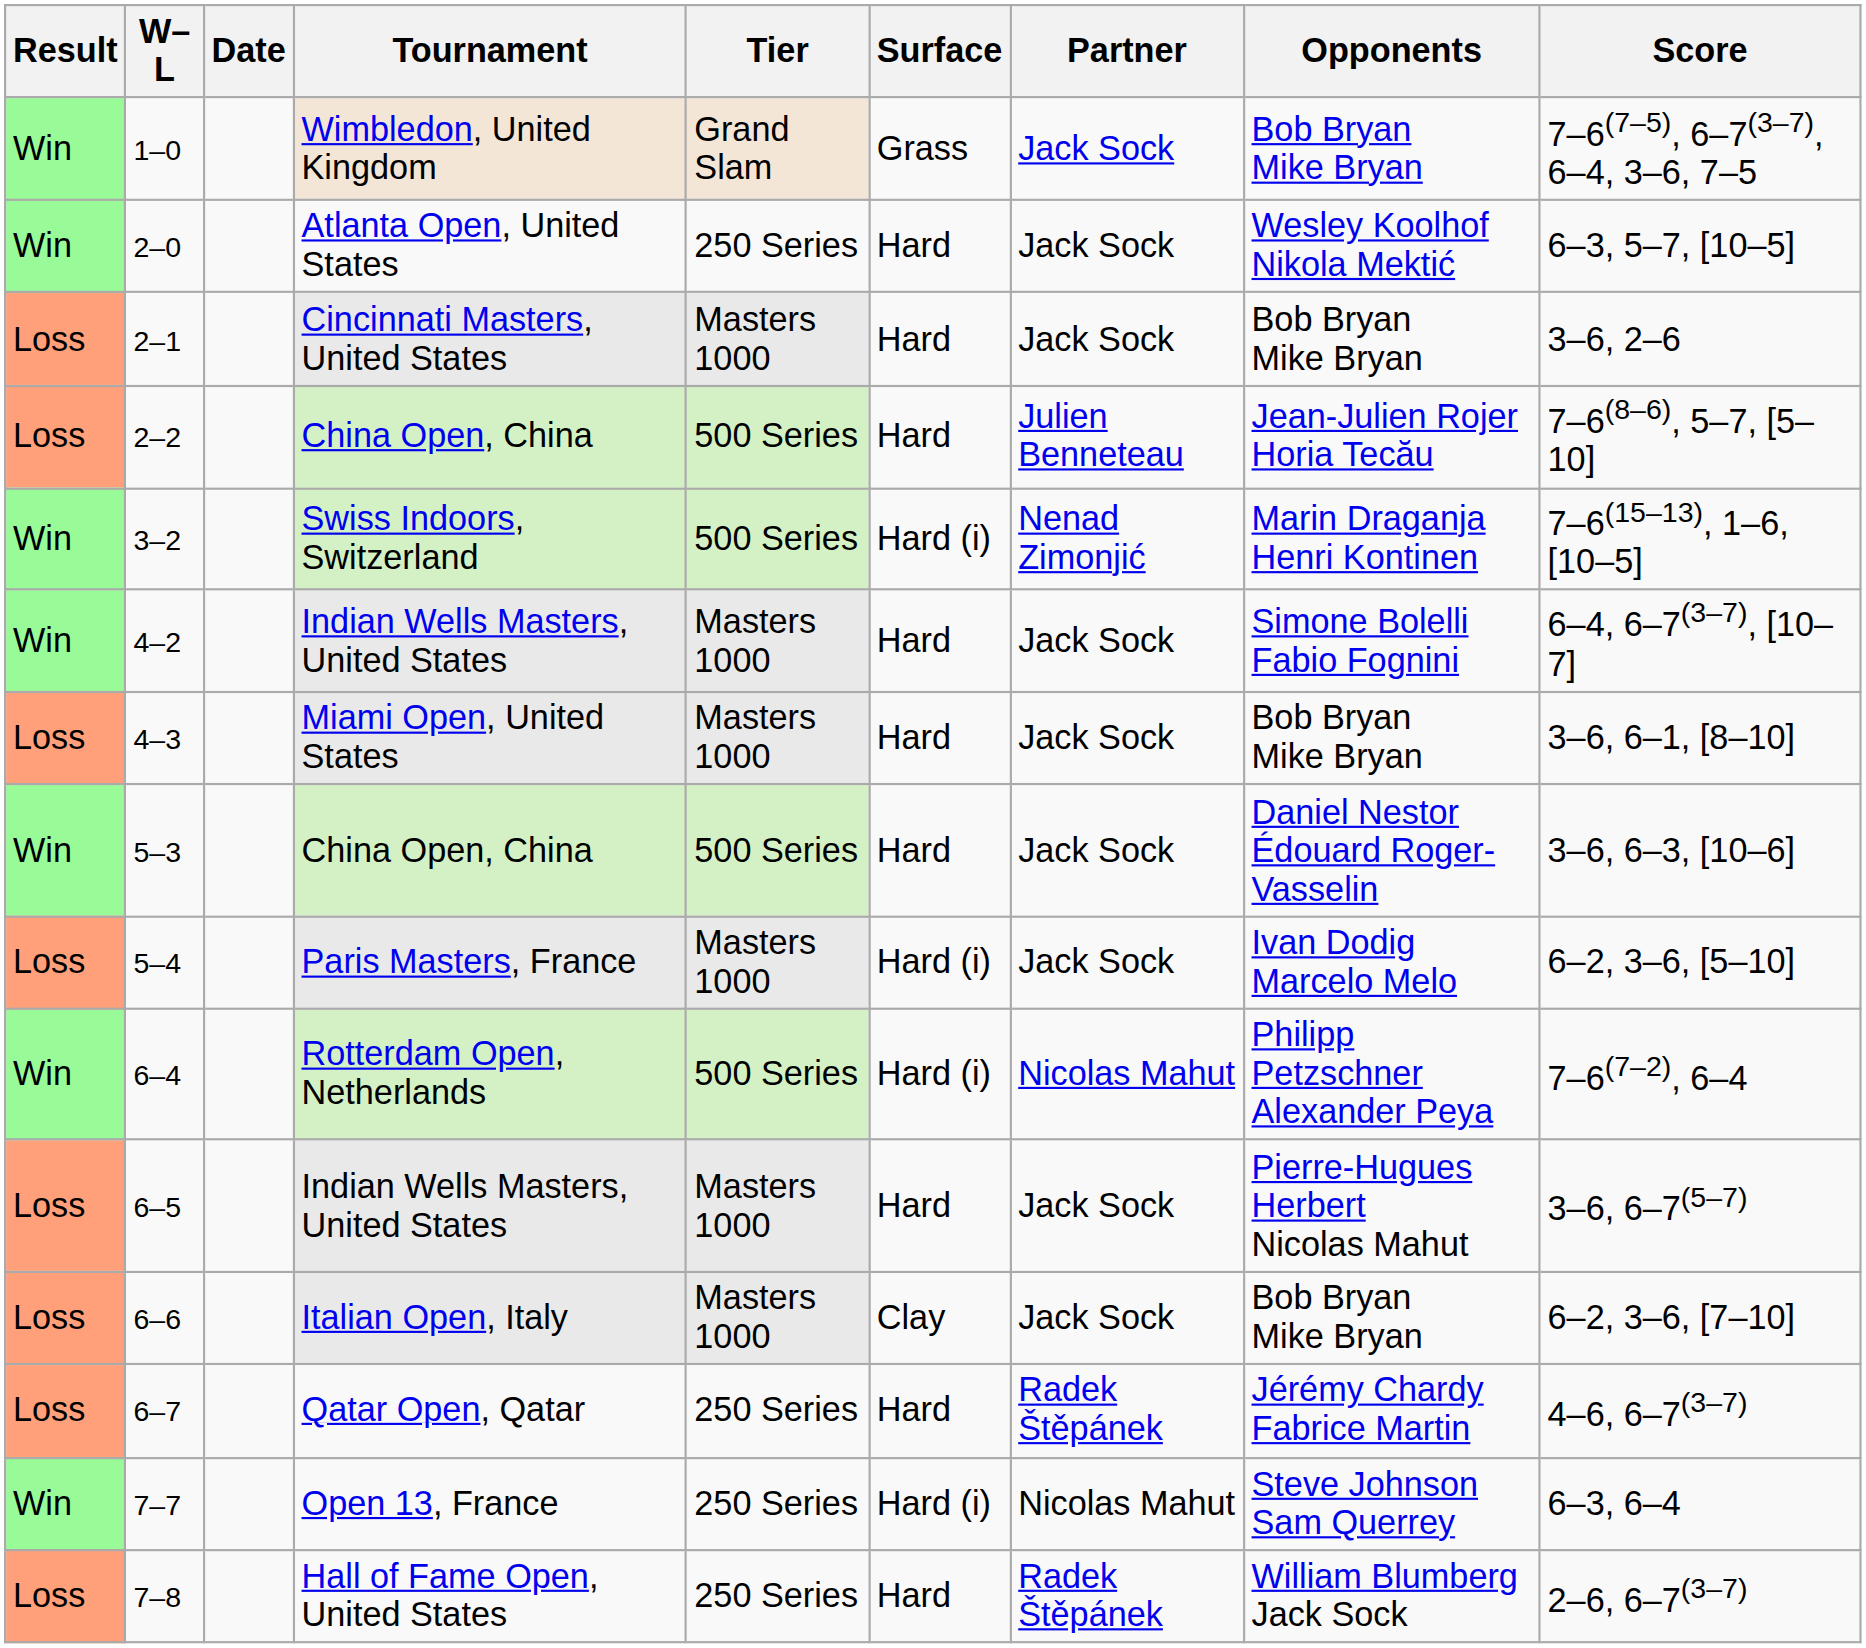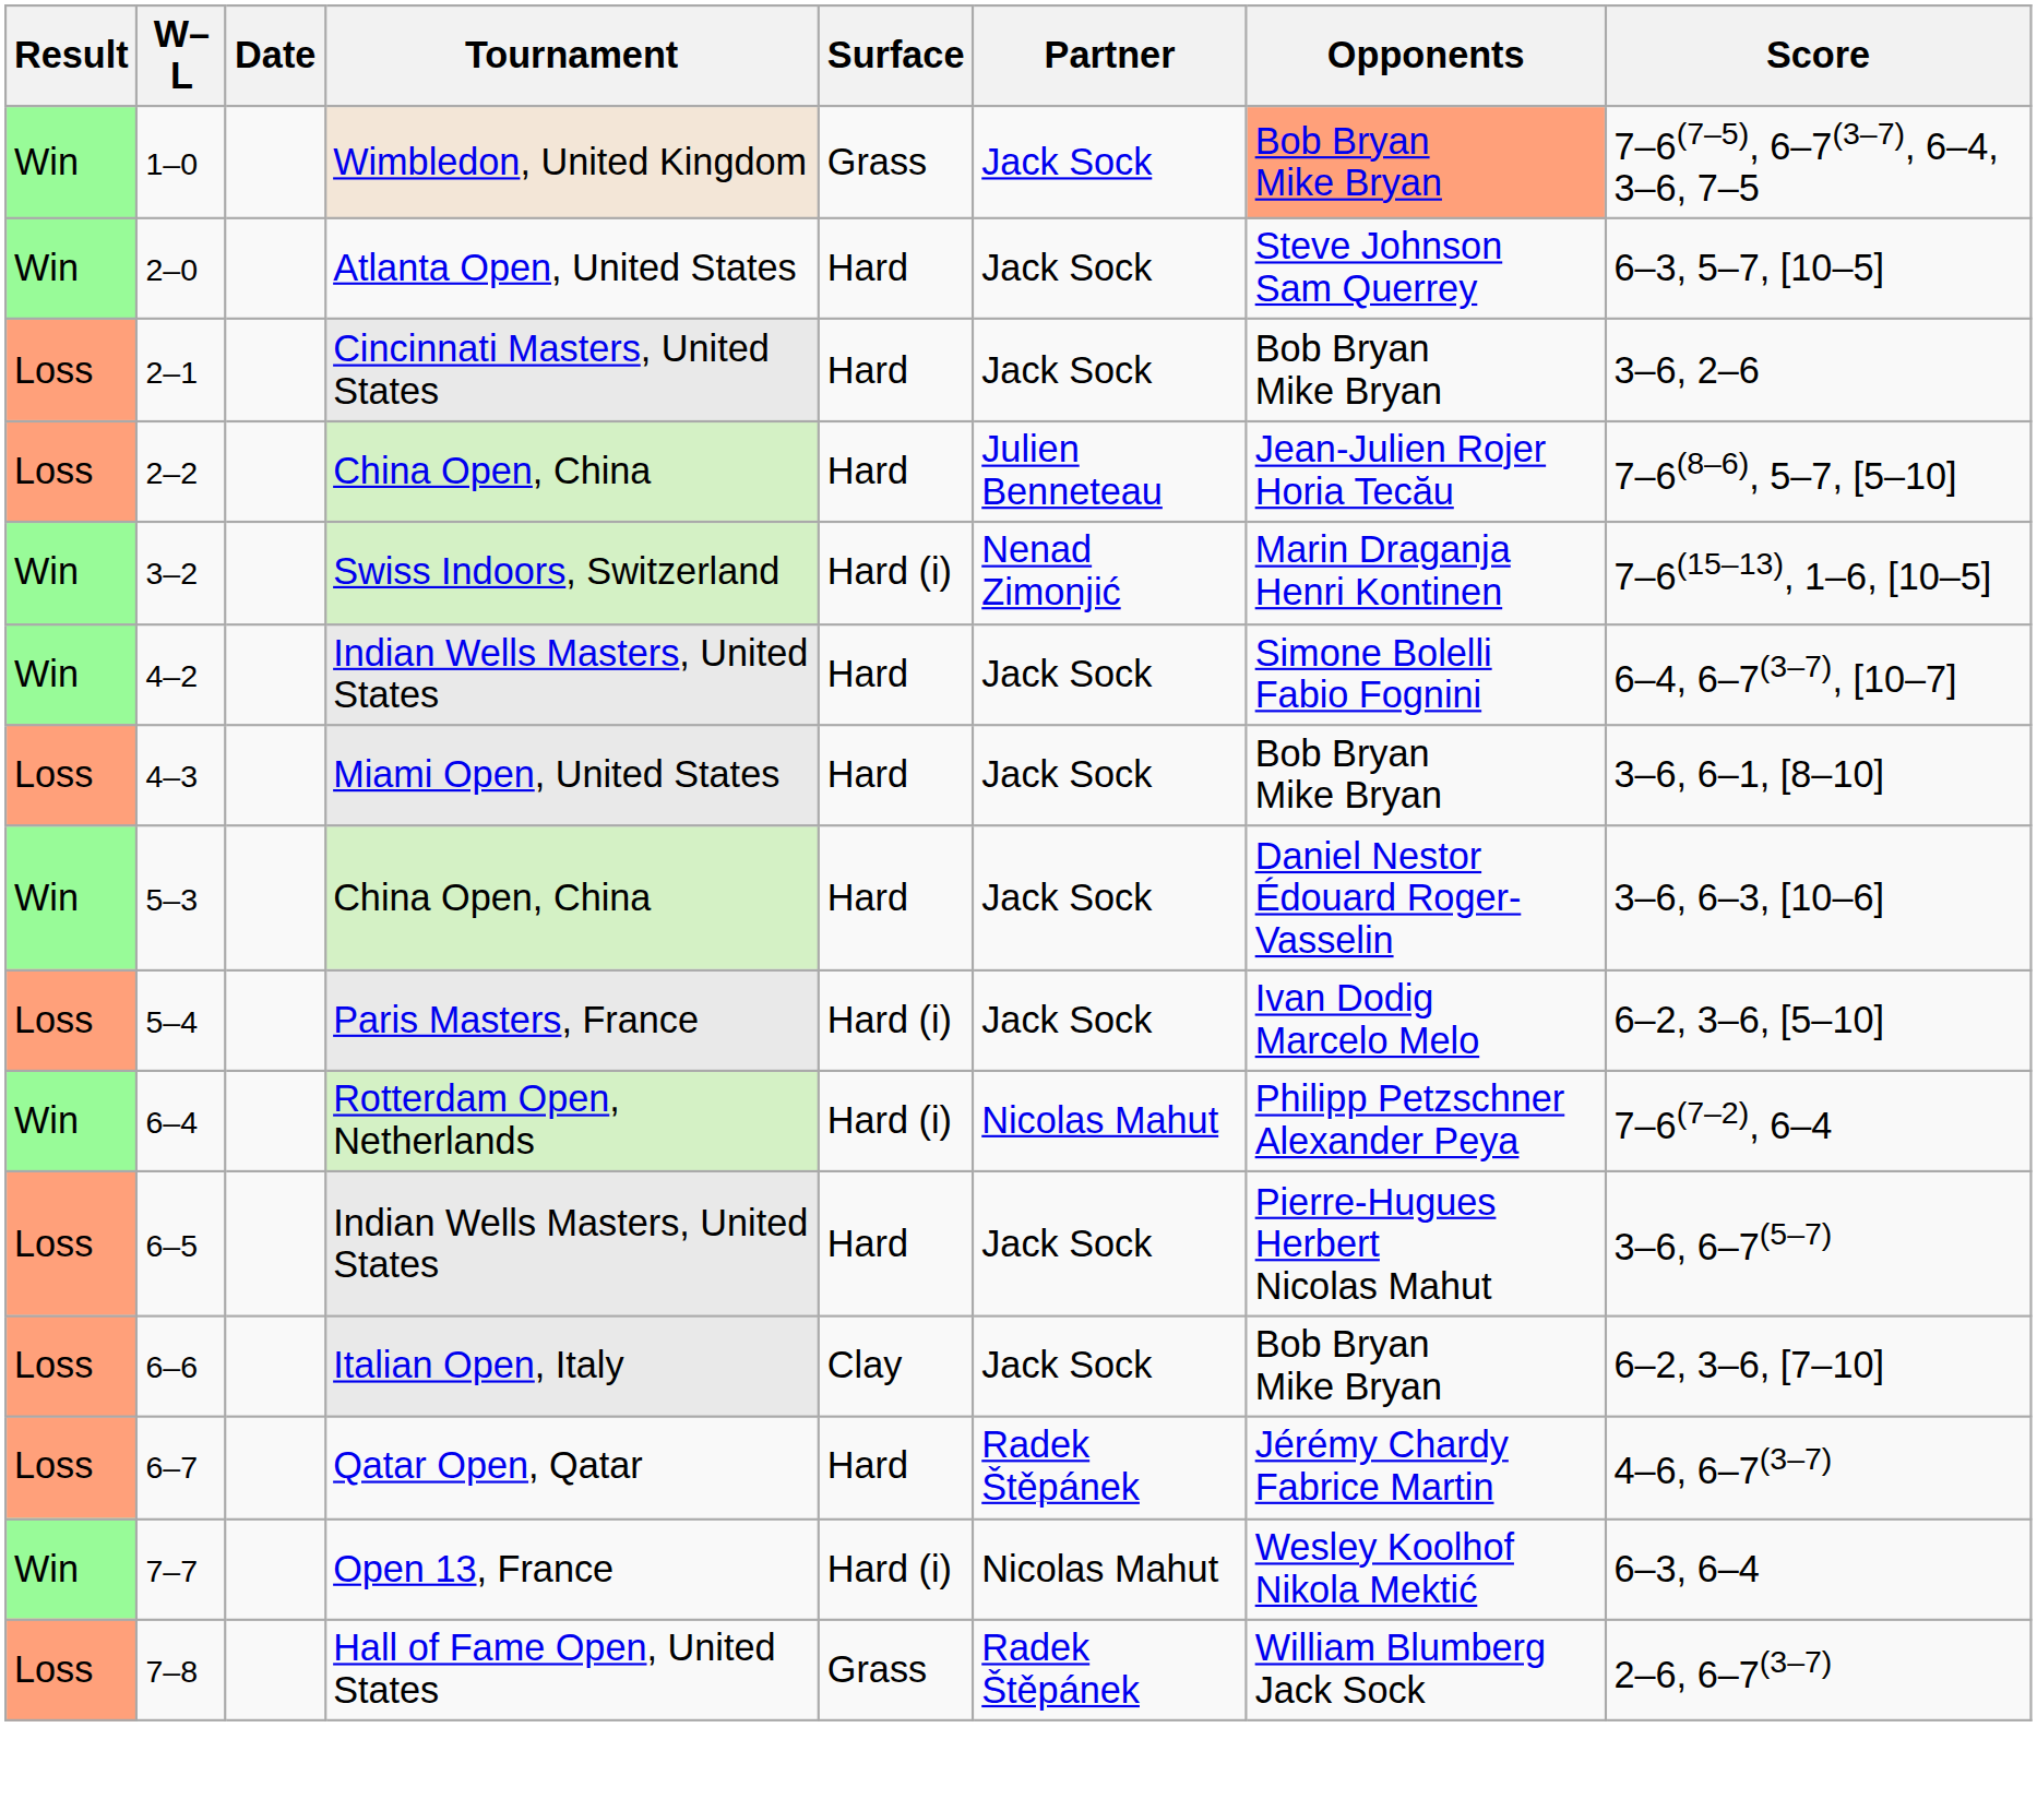- column: Tier | Grand Slam | 250 Series | Masters 1000 | 500 Series | 500 Series | Masters 1000 | Masters 1000 | 500 Series | Masters 1000 | 500 Series | Masters 1000 | Masters 1000 | 250 Series | 250 Series | 250 Series
1–0 | Opponents: no background -> lightsalmon background
2–0 | Opponents: Wesley Koolhof Nikola Mektić -> Steve Johnson Sam Querrey
7–7 | Opponents: Steve Johnson Sam Querrey -> Wesley Koolhof Nikola Mektić
7–8 | Surface: Hard -> Grass
